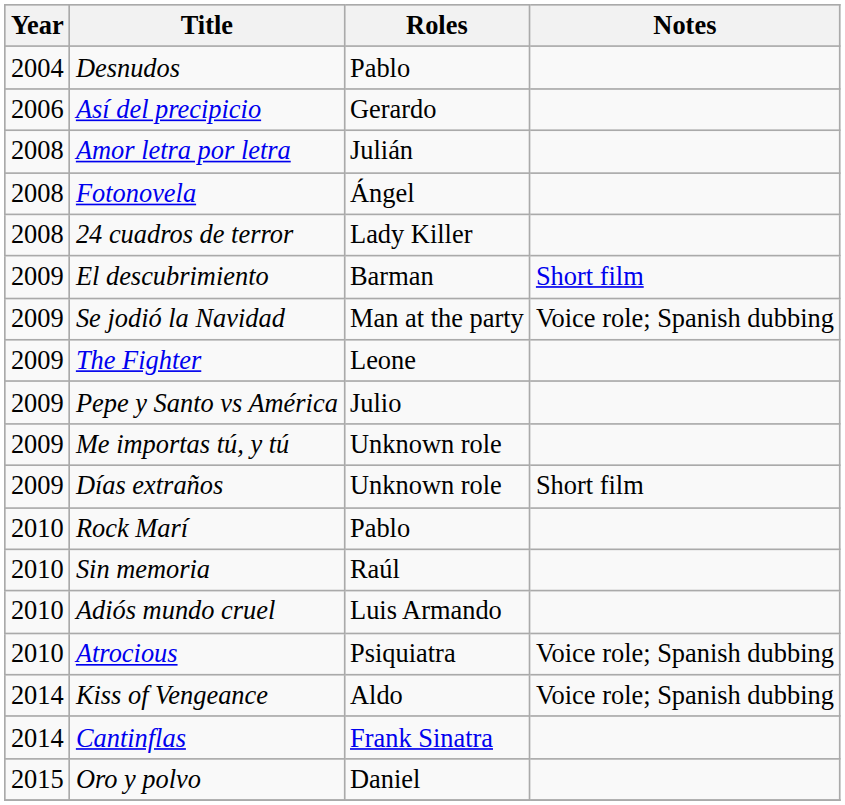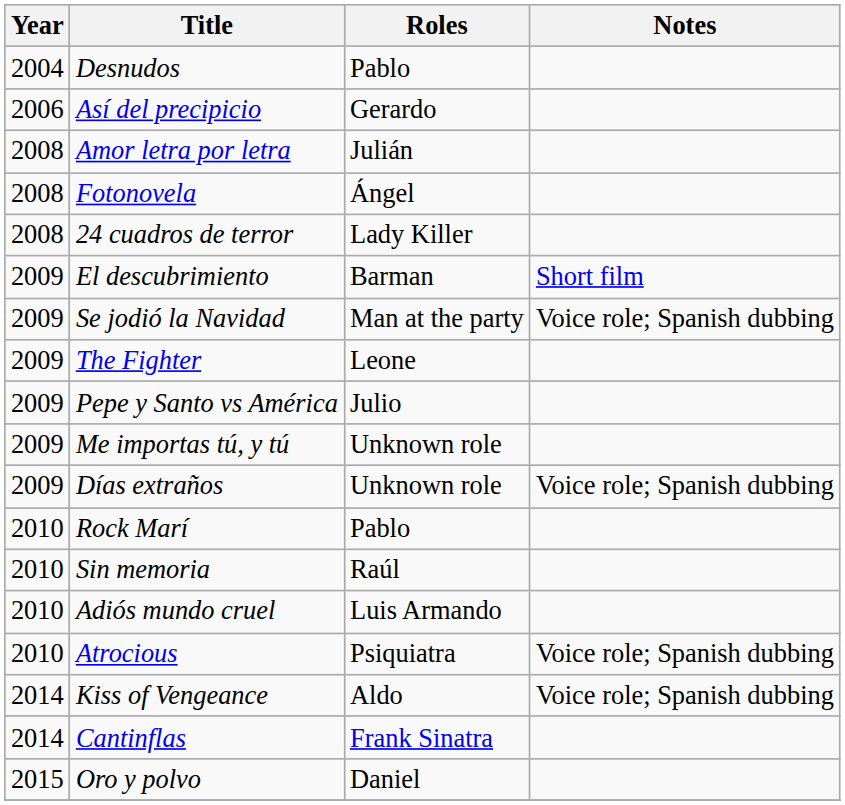Días extraños | Notes: Short film -> Voice role; Spanish dubbing
